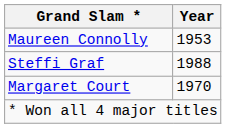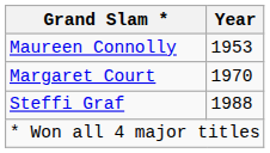rows swapped: Margaret Court <-> Steffi Graf
